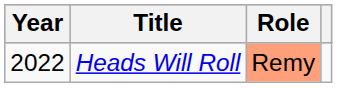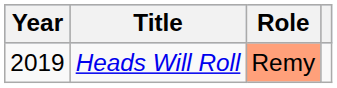Heads Will Roll | Year: 2022 -> 2019
